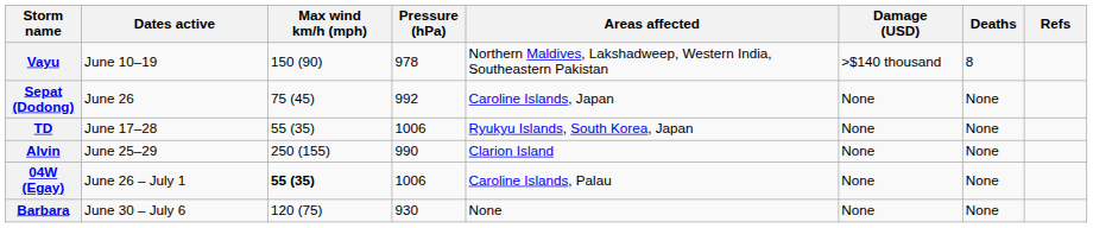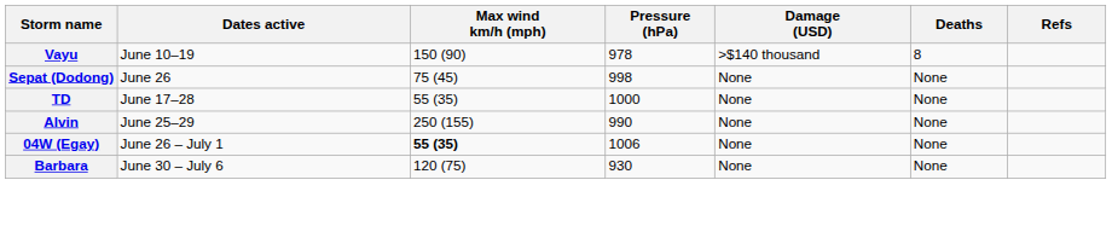- column: Areas affected | Northern Maldives, Lakshadweep, Western India, Southeastern Pakistan | Caroline Islands, Japan | Ryukyu Islands, South Korea, Japan | Clarion Island | Caroline Islands, Palau | None
Sepat (Dodong) | Pressure (hPa): 992 -> 998
TD | Pressure (hPa): 1006 -> 1000
